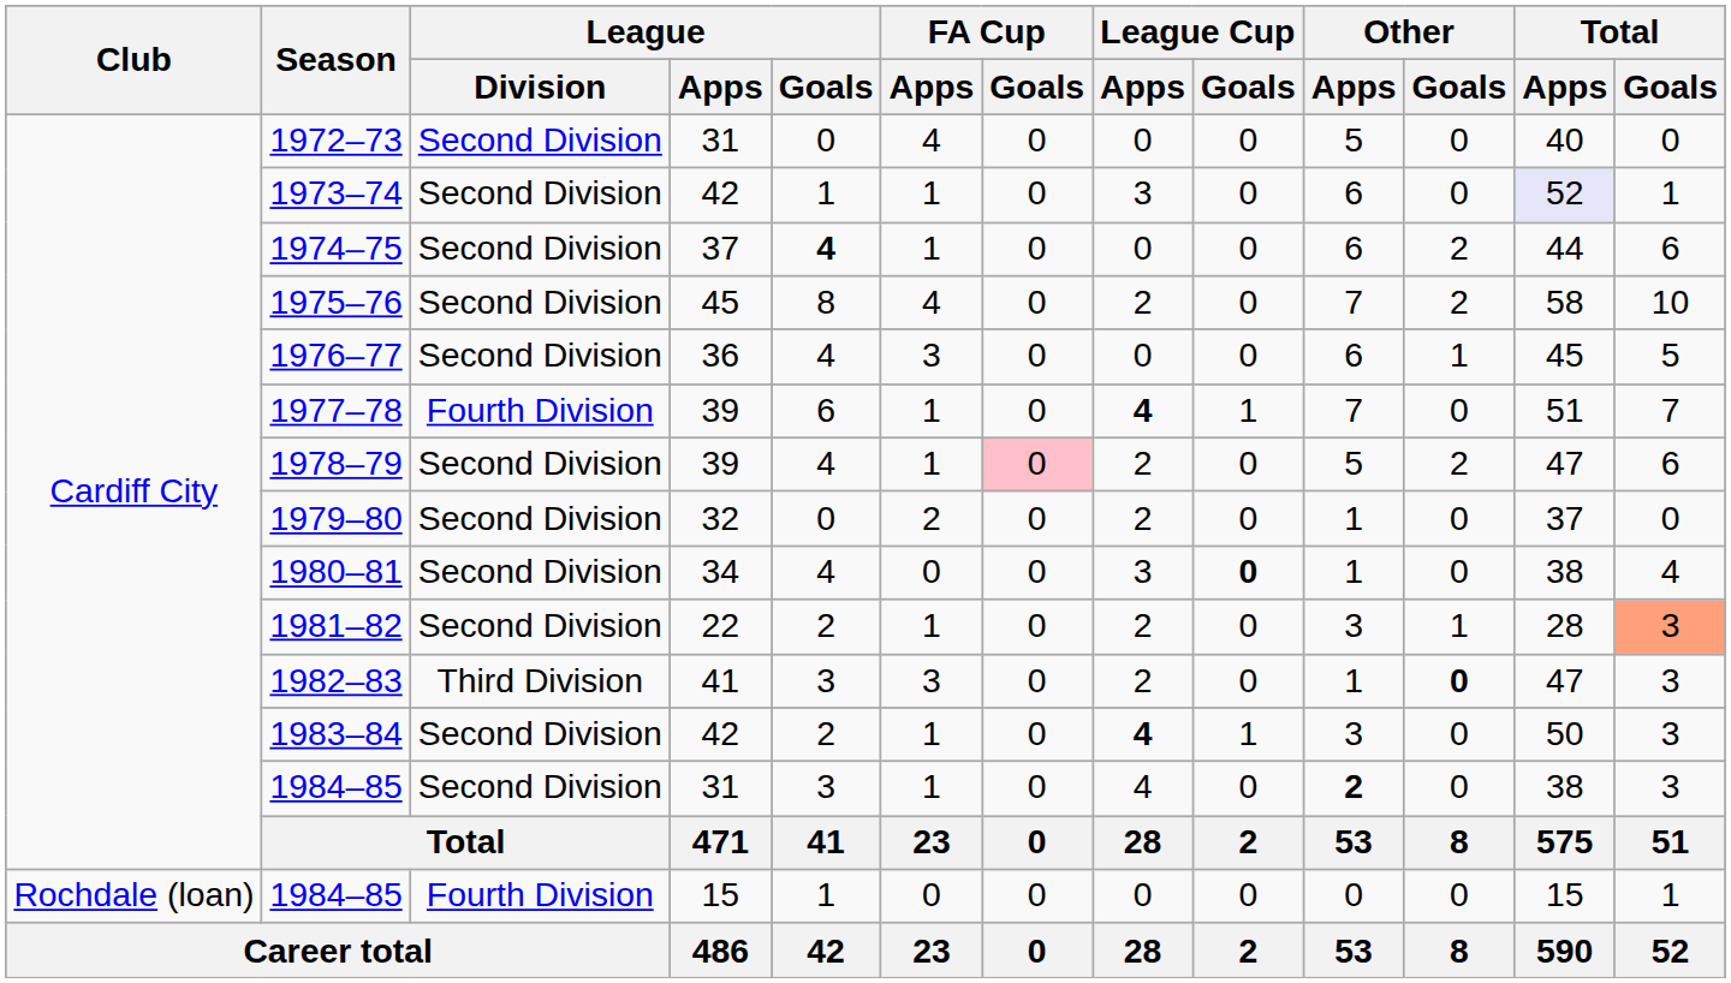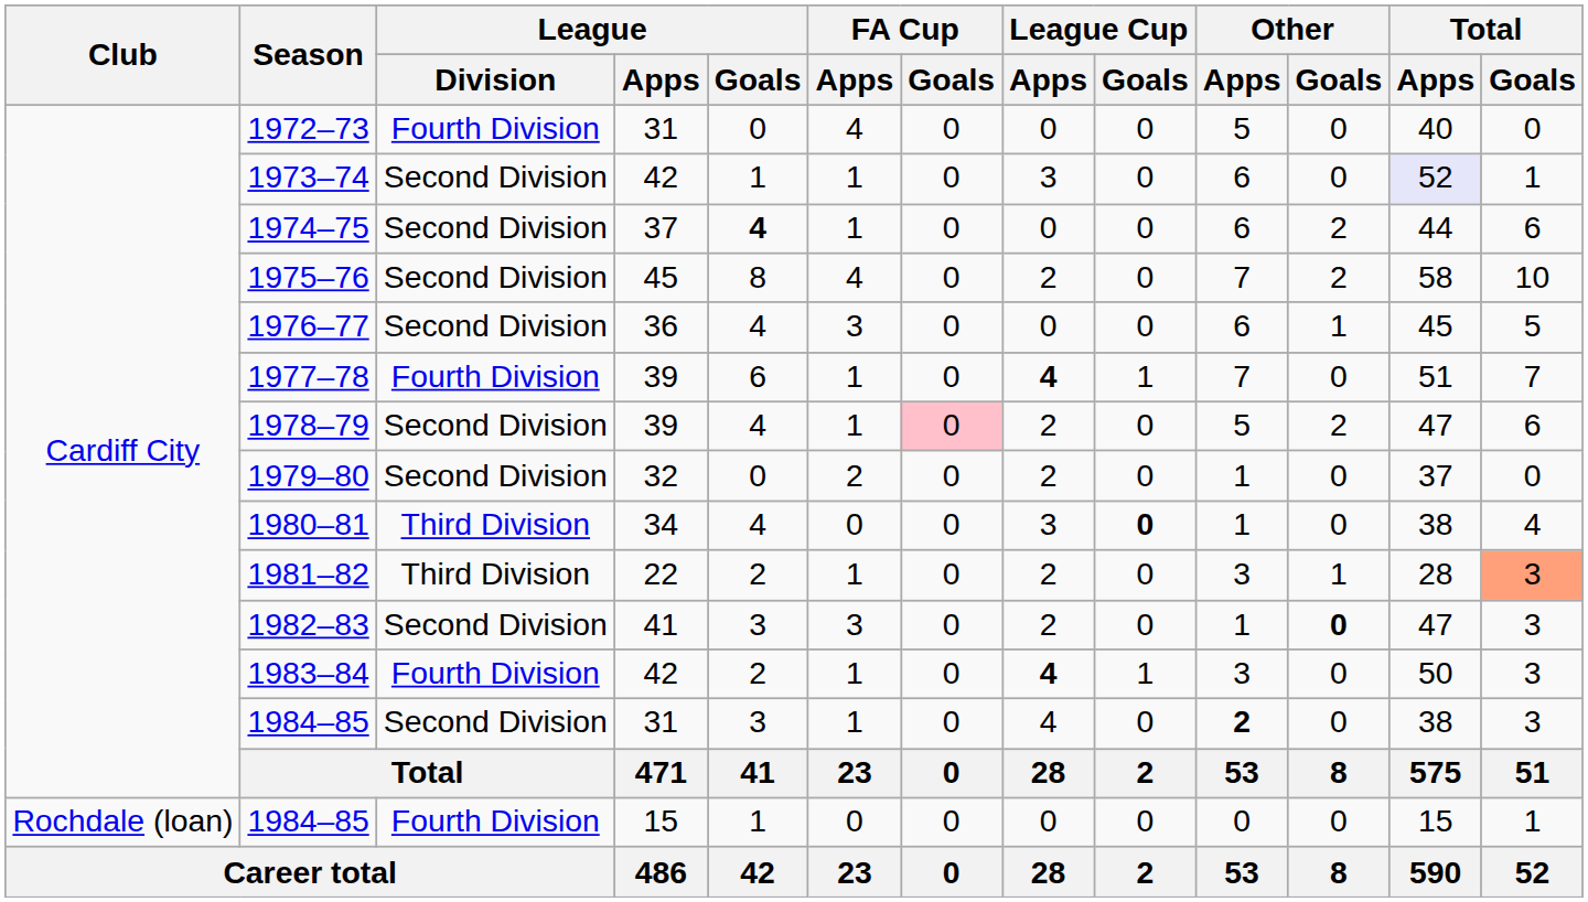1972–73 | League / Division: Second Division -> Fourth Division
1980–81 | League / Division: Second Division -> Third Division
1981–82 | League / Division: Second Division -> Third Division
1982–83 | League / Division: Third Division -> Second Division
1983–84 | League / Division: Second Division -> Fourth Division
